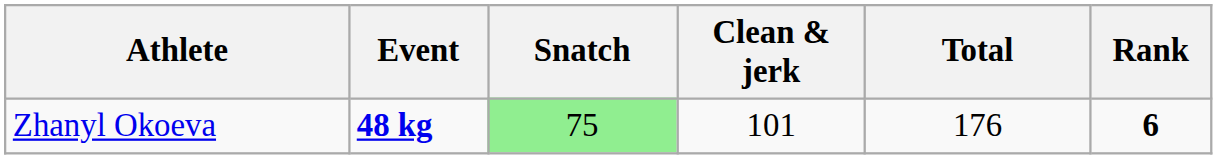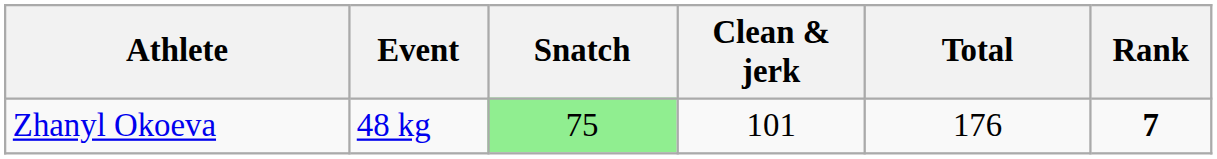Zhanyl Okoeva | Event: bold -> normal
Zhanyl Okoeva | Rank: 6 -> 7
